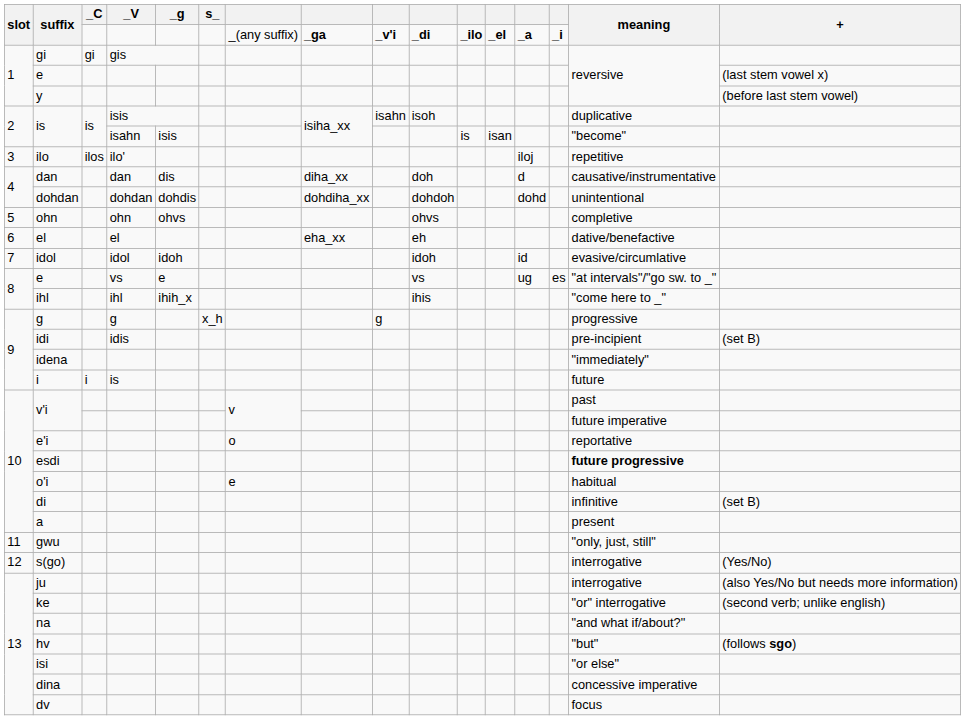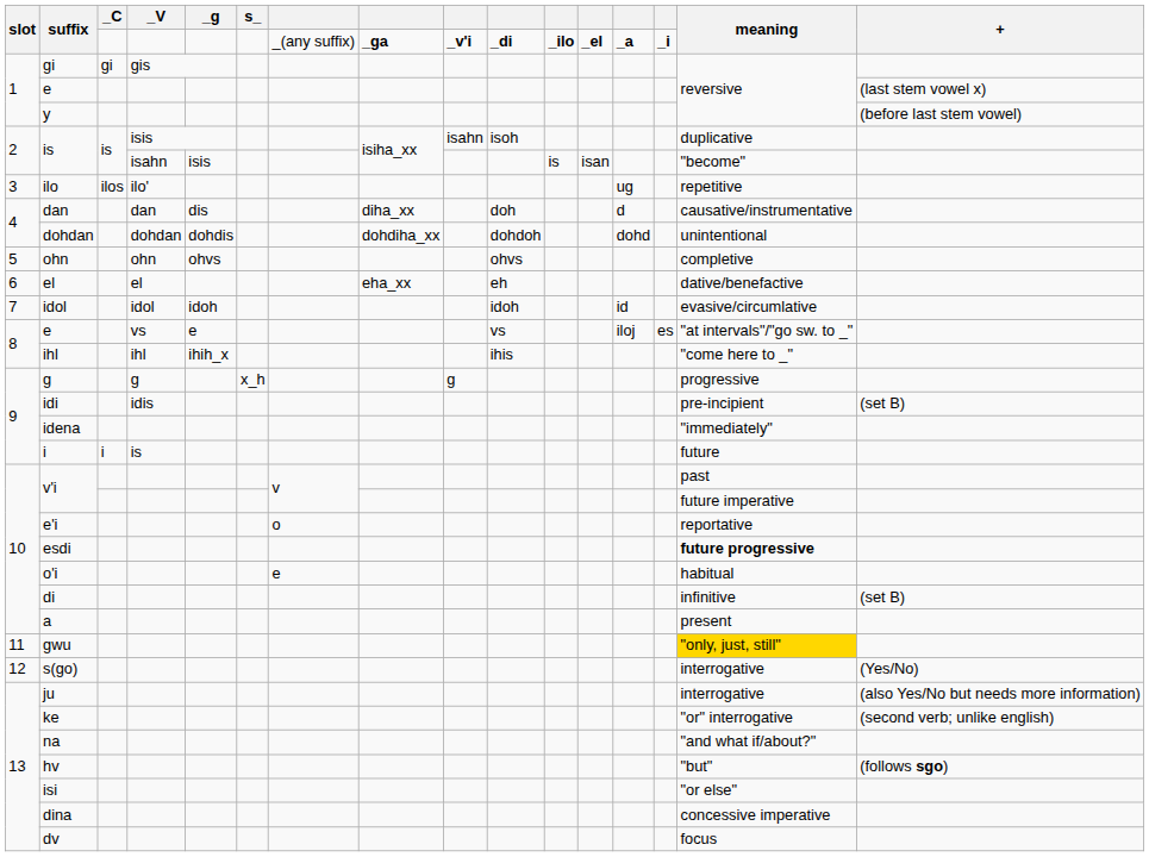ilo | column 13: iloj -> ug
e / vs | column 13: ug -> iloj
gwu | meaning: no background -> gold background
